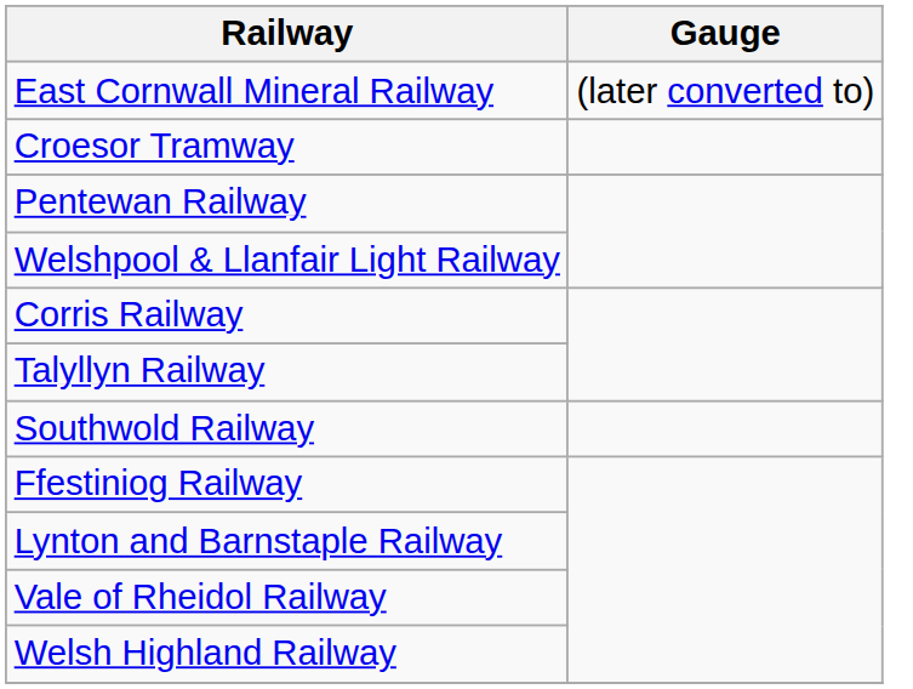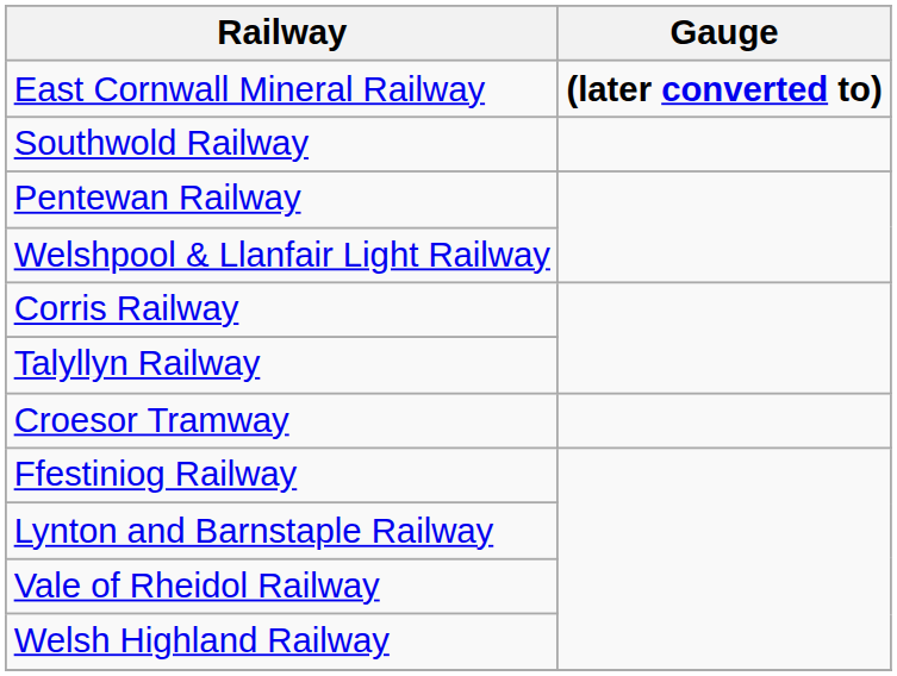East Cornwall Mineral Railway | Gauge: normal -> bold
rows swapped: Southwold Railway <-> Croesor Tramway
